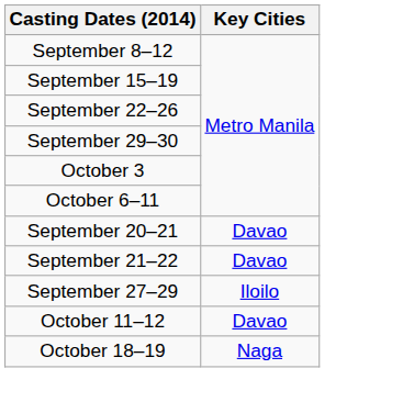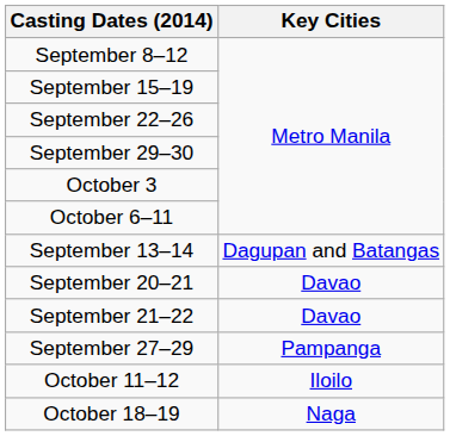+ row: September 13–14 | Dagupan and Batangas
September 27–29 | Key Cities: Iloilo -> Pampanga
October 11–12 | Key Cities: Davao -> Iloilo
